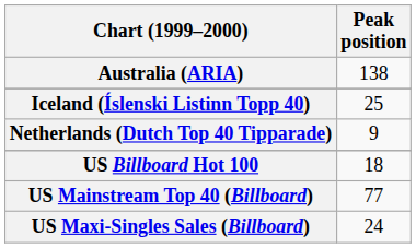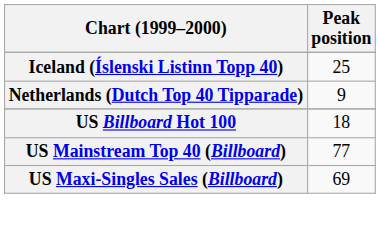- row: Australia (ARIA) | 138
US Maxi-Singles Sales (Billboard) | Peak position: 24 -> 69
